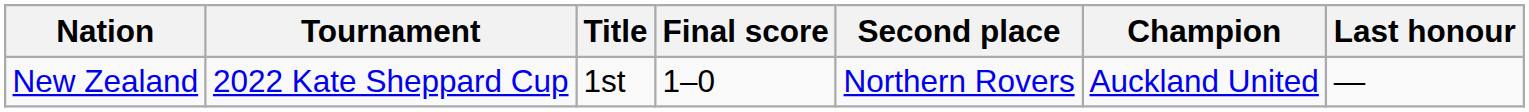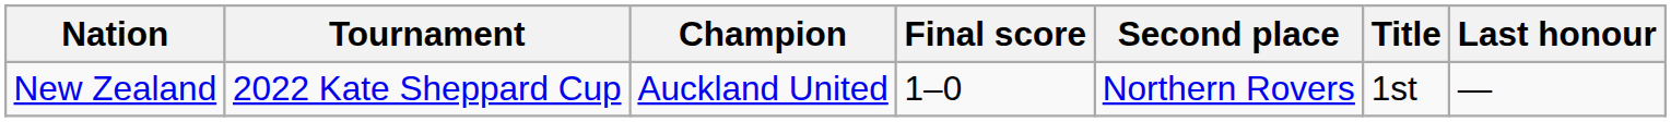columns swapped: Champion <-> Title
